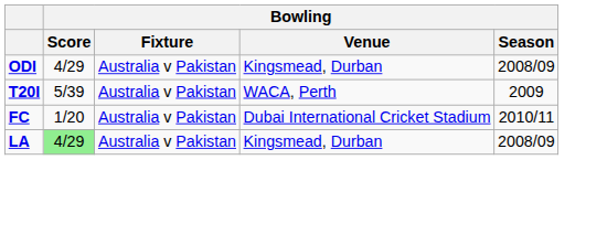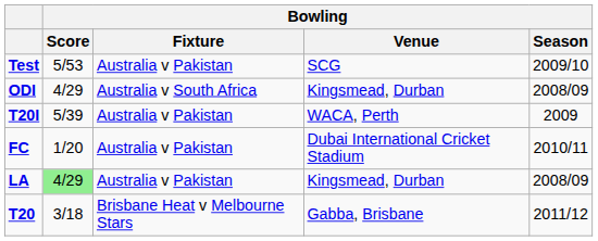+ row: Test | 5/53 | Australia v Pakistan | SCG | 2009/10
ODI | Bowling / Fixture: Australia v Pakistan -> Australia v South Africa
+ row: T20 | 3/18 | Brisbane Heat v Melbourne Stars | Gabba, Brisbane | 2011/12
